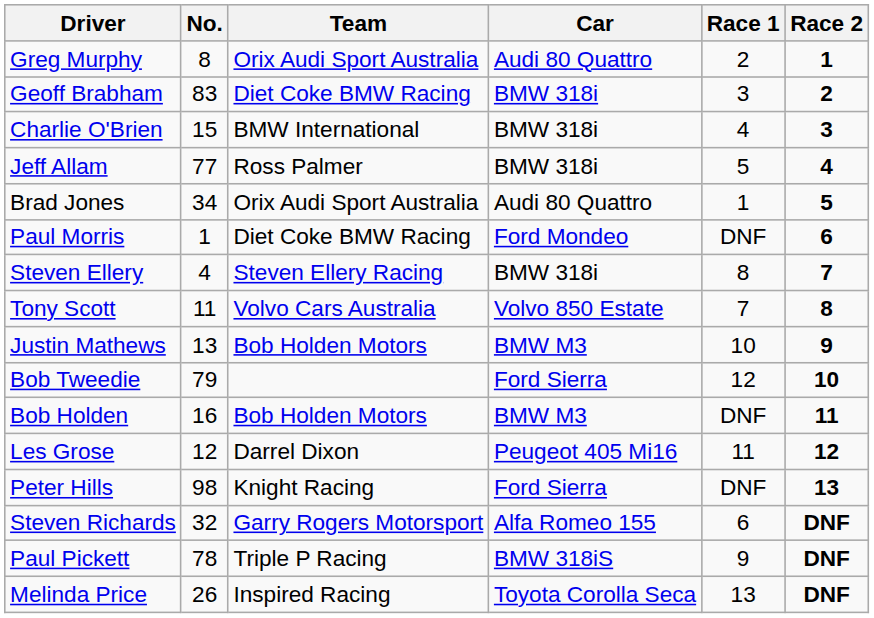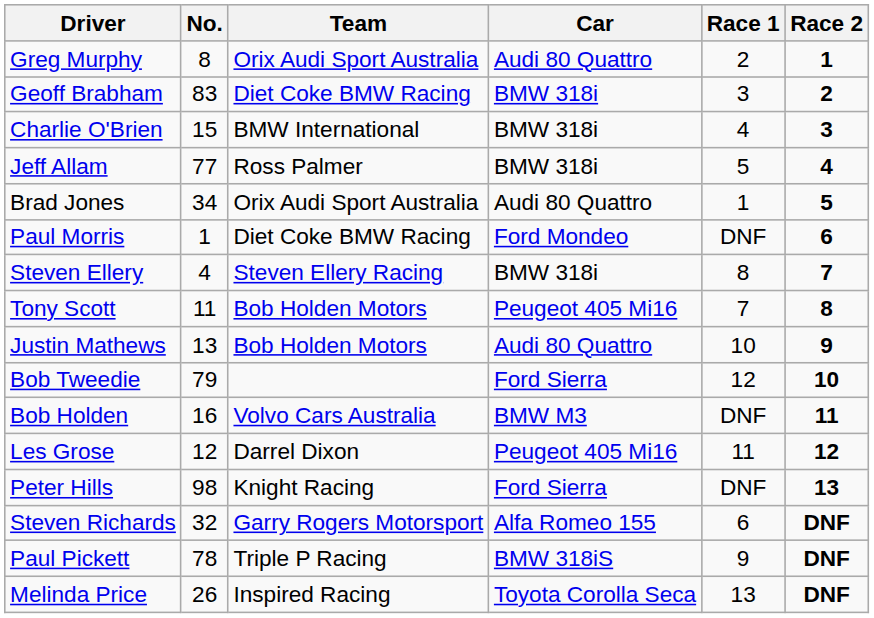Tony Scott | Team: Volvo Cars Australia -> Bob Holden Motors
Tony Scott | Car: Volvo 850 Estate -> Peugeot 405 Mi16
Justin Mathews | Car: BMW M3 -> Audi 80 Quattro
Bob Holden | Team: Bob Holden Motors -> Volvo Cars Australia
